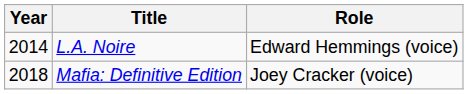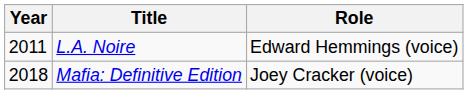L.A. Noire | Year: 2014 -> 2011
